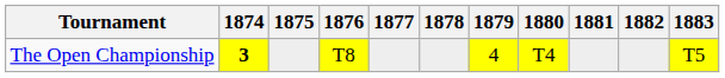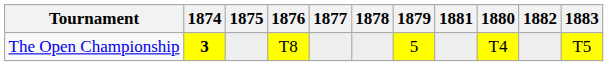columns swapped: 1880 <-> 1881
The Open Championship | 1879: 4 -> 5
